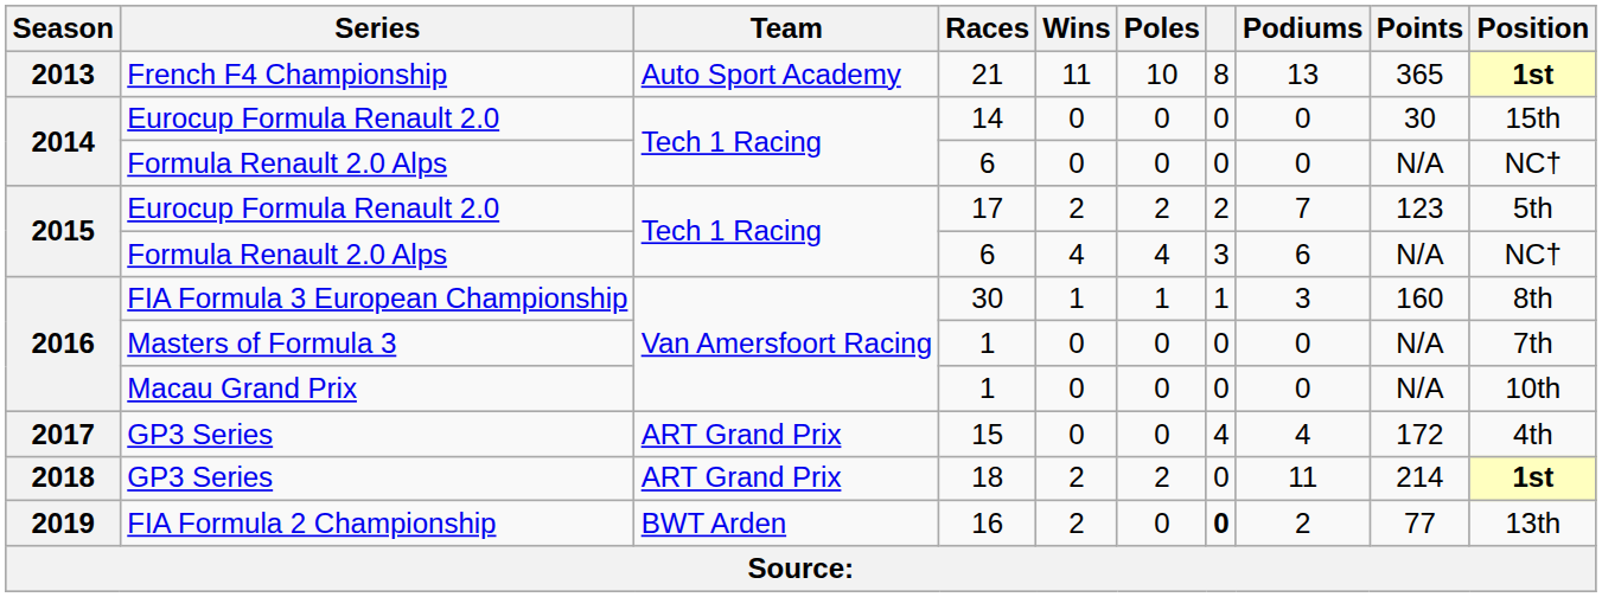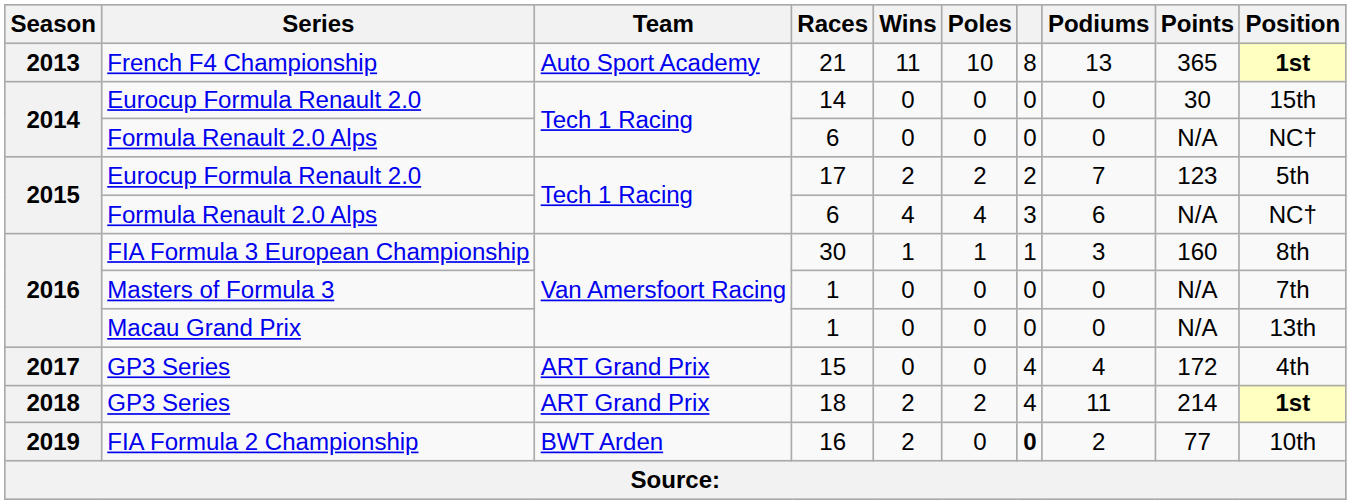Macau Grand Prix / 1 | Position: 10th -> 13th
18 | column 7: 0 -> 4
16 | Position: 13th -> 10th
